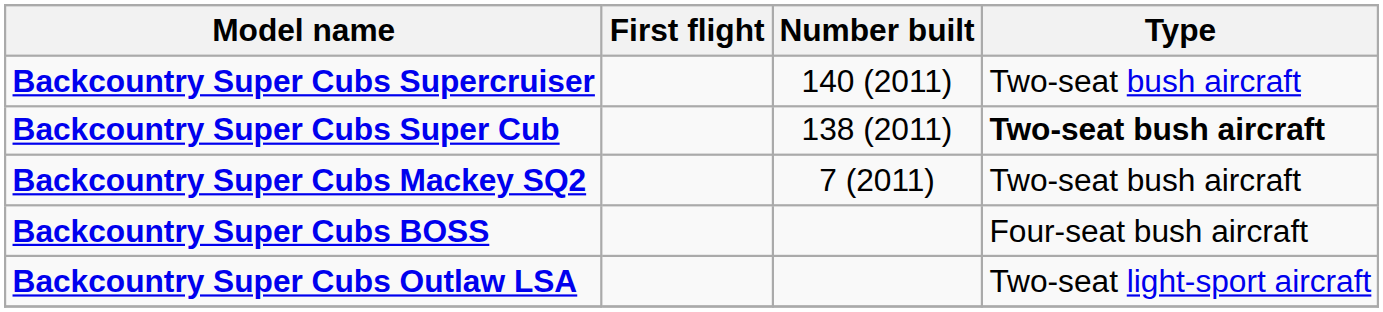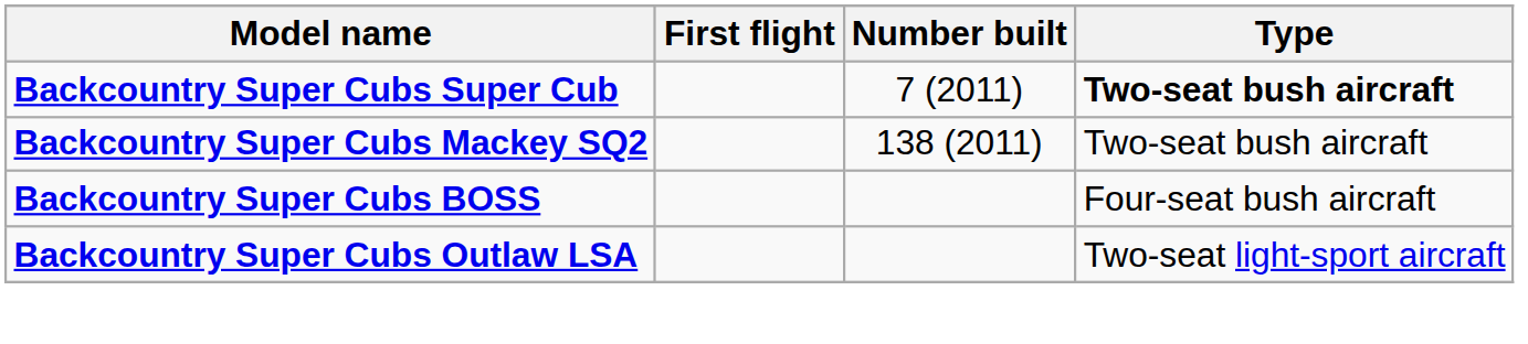- row: Backcountry Super Cubs Supercruiser | 140 (2011) | Two-seat bush aircraft
Backcountry Super Cubs Super Cub | Number built: 138 (2011) -> 7 (2011)
Backcountry Super Cubs Mackey SQ2 | Number built: 7 (2011) -> 138 (2011)
